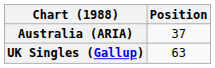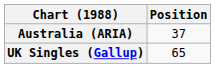UK Singles (Gallup) | Position: 63 -> 65
